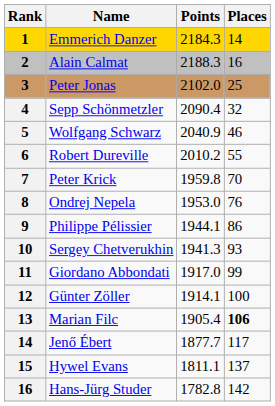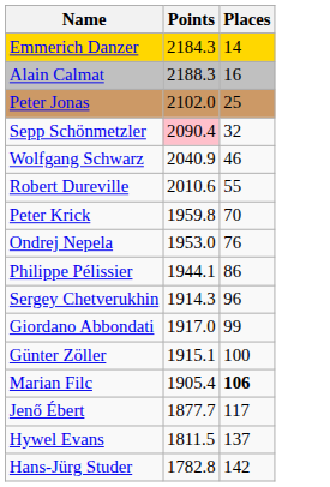- column: Rank | 1 | 2 | 3 | 4 | 5 | 6 | 7 | 8 | 9 | 10 | 11 | 12 | 13 | 14 | 15 | 16
Sepp Schönmetzler | Points: no background -> pink background
Robert Dureville | Points: 2010.2 -> 2010.6
Sergey Chetverukhin | Points: 1941.3 -> 1914.3
Sergey Chetverukhin | Places: 93 -> 96
Günter Zöller | Points: 1914.1 -> 1915.1
Hywel Evans | Points: 1811.1 -> 1811.5
